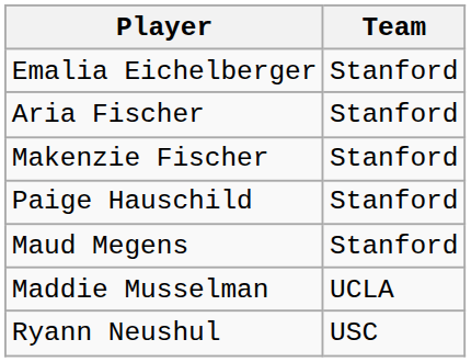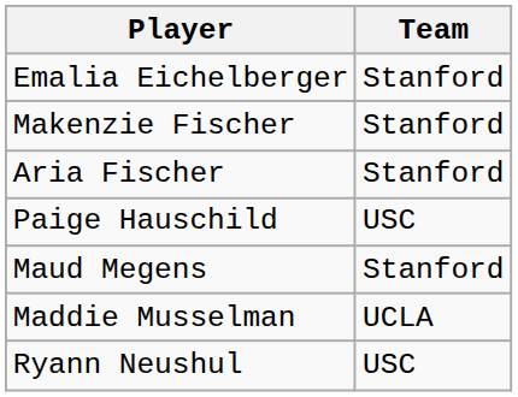rows swapped: Aria Fischer <-> Makenzie Fischer
Paige Hauschild | Team: Stanford -> USC
